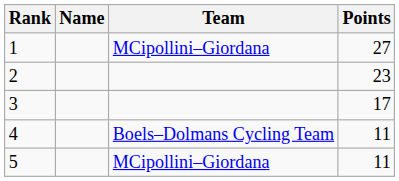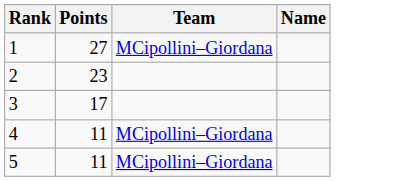columns swapped: Name <-> Points
4 | Team: Boels–Dolmans Cycling Team -> MCipollini–Giordana
